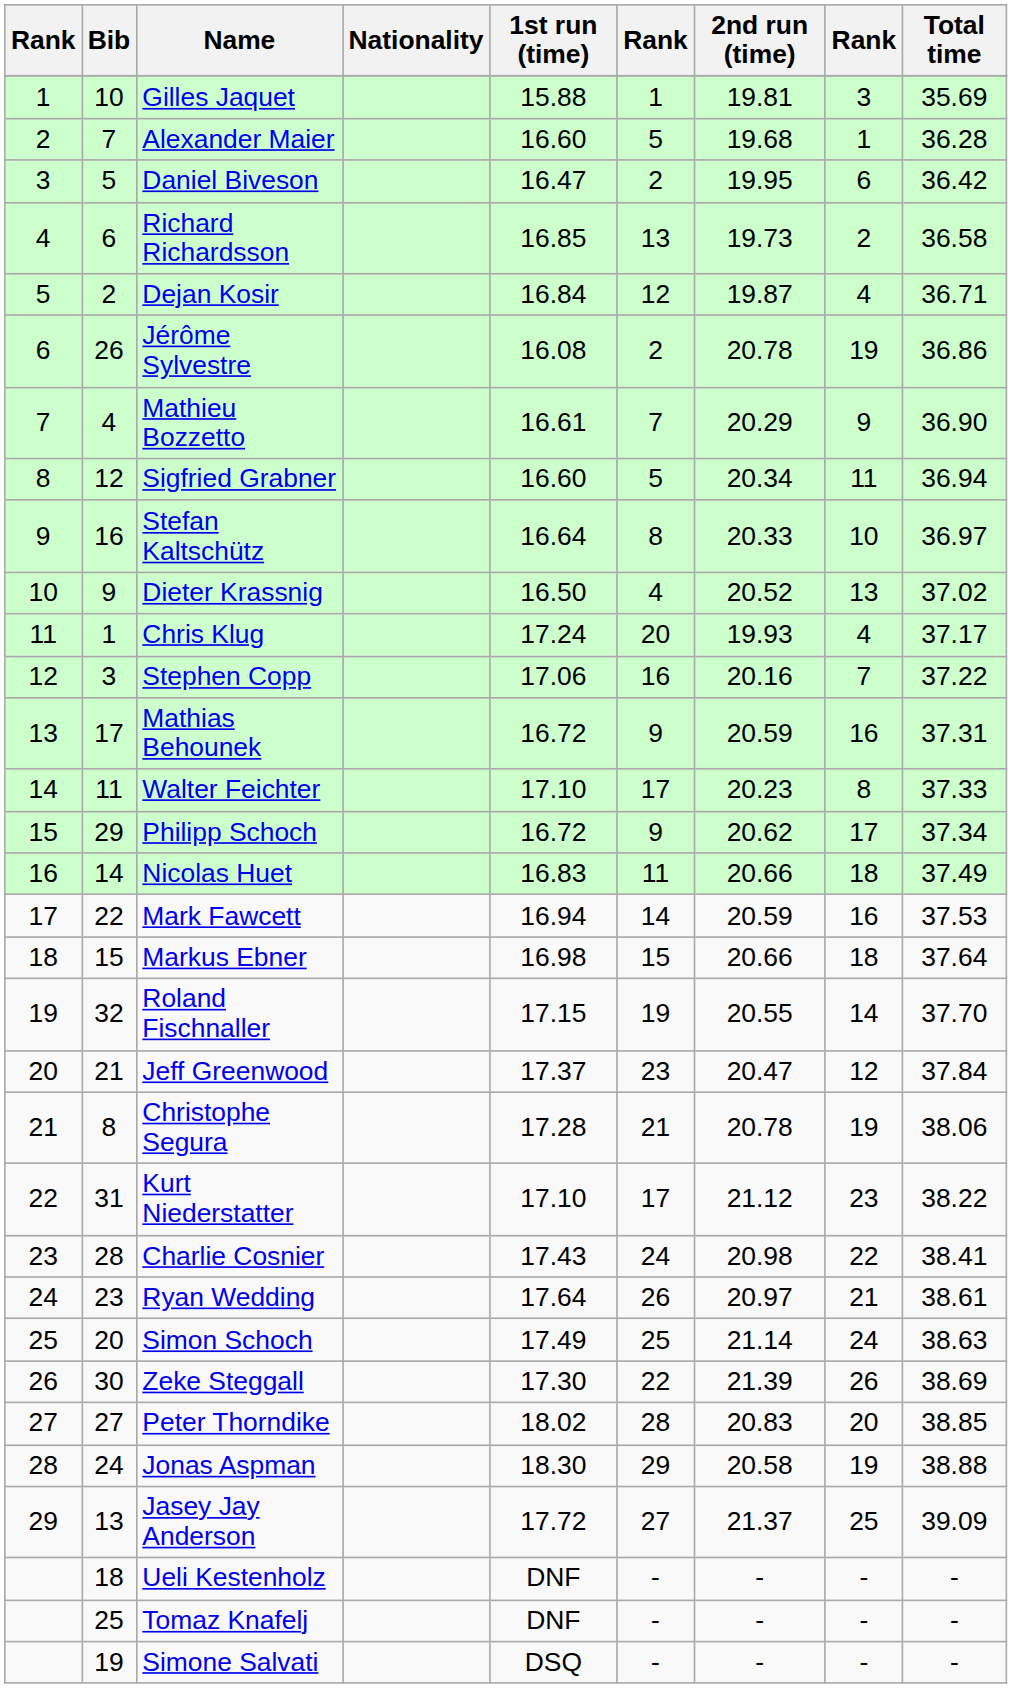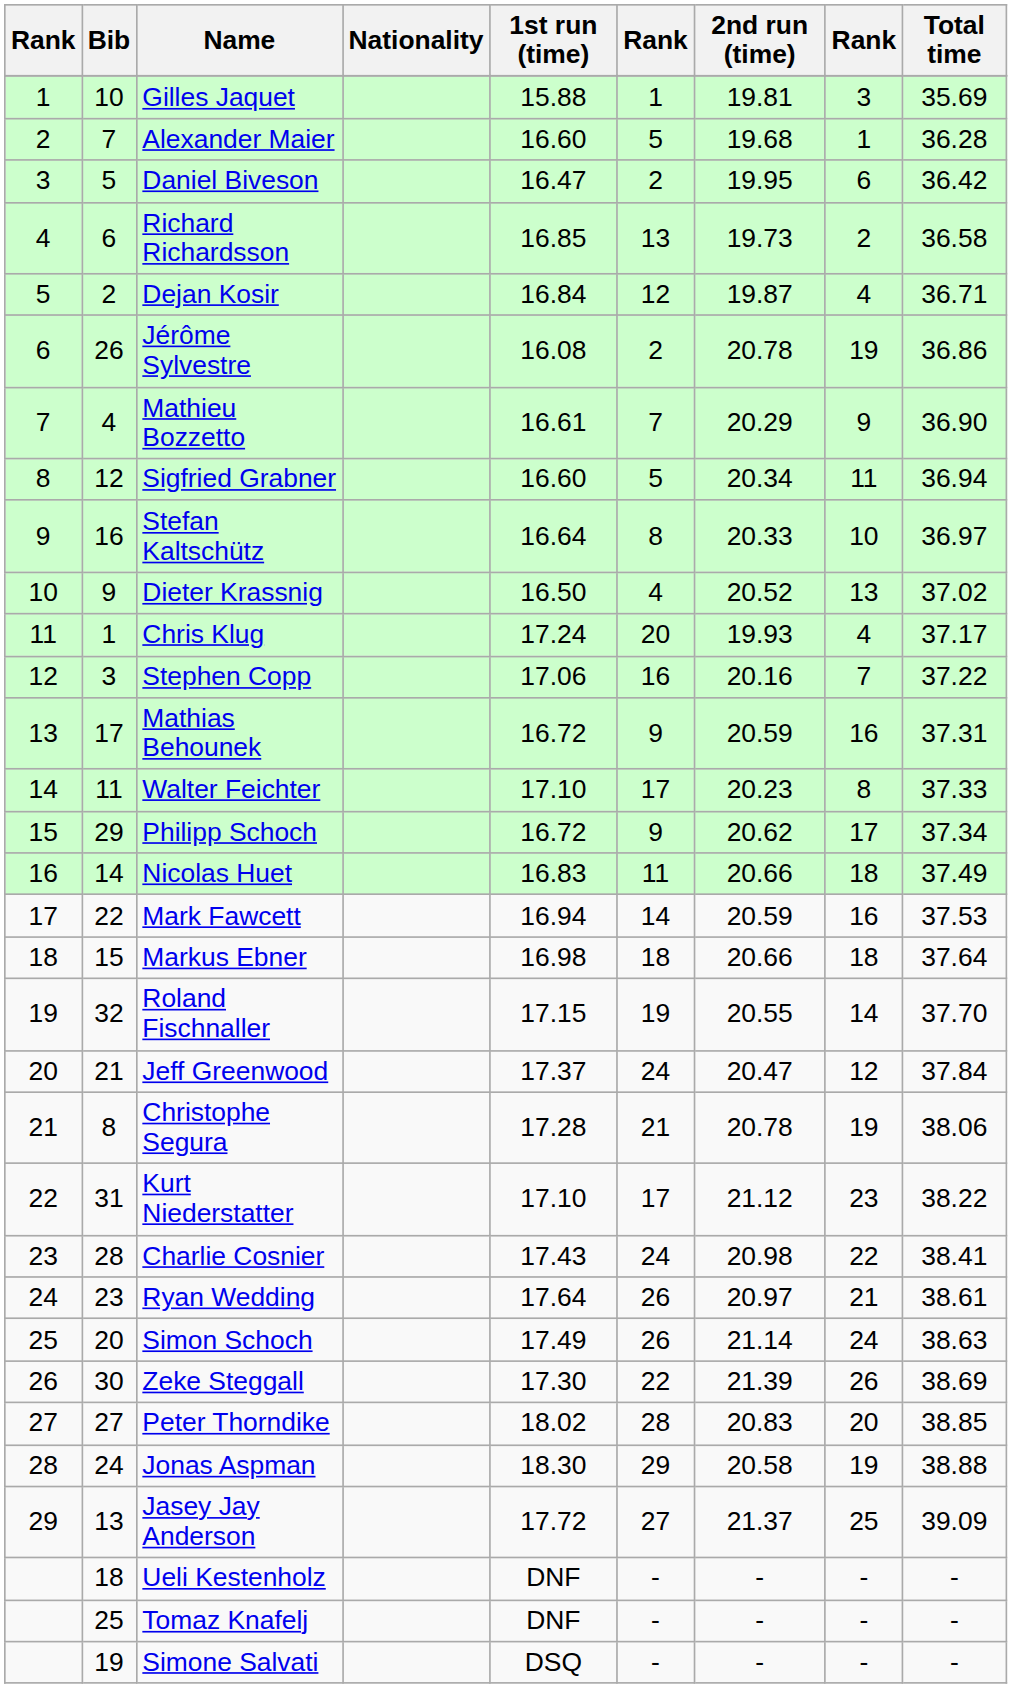Markus Ebner | column 6: 15 -> 18
Jeff Greenwood | column 6: 23 -> 24
Simon Schoch | column 6: 25 -> 26
